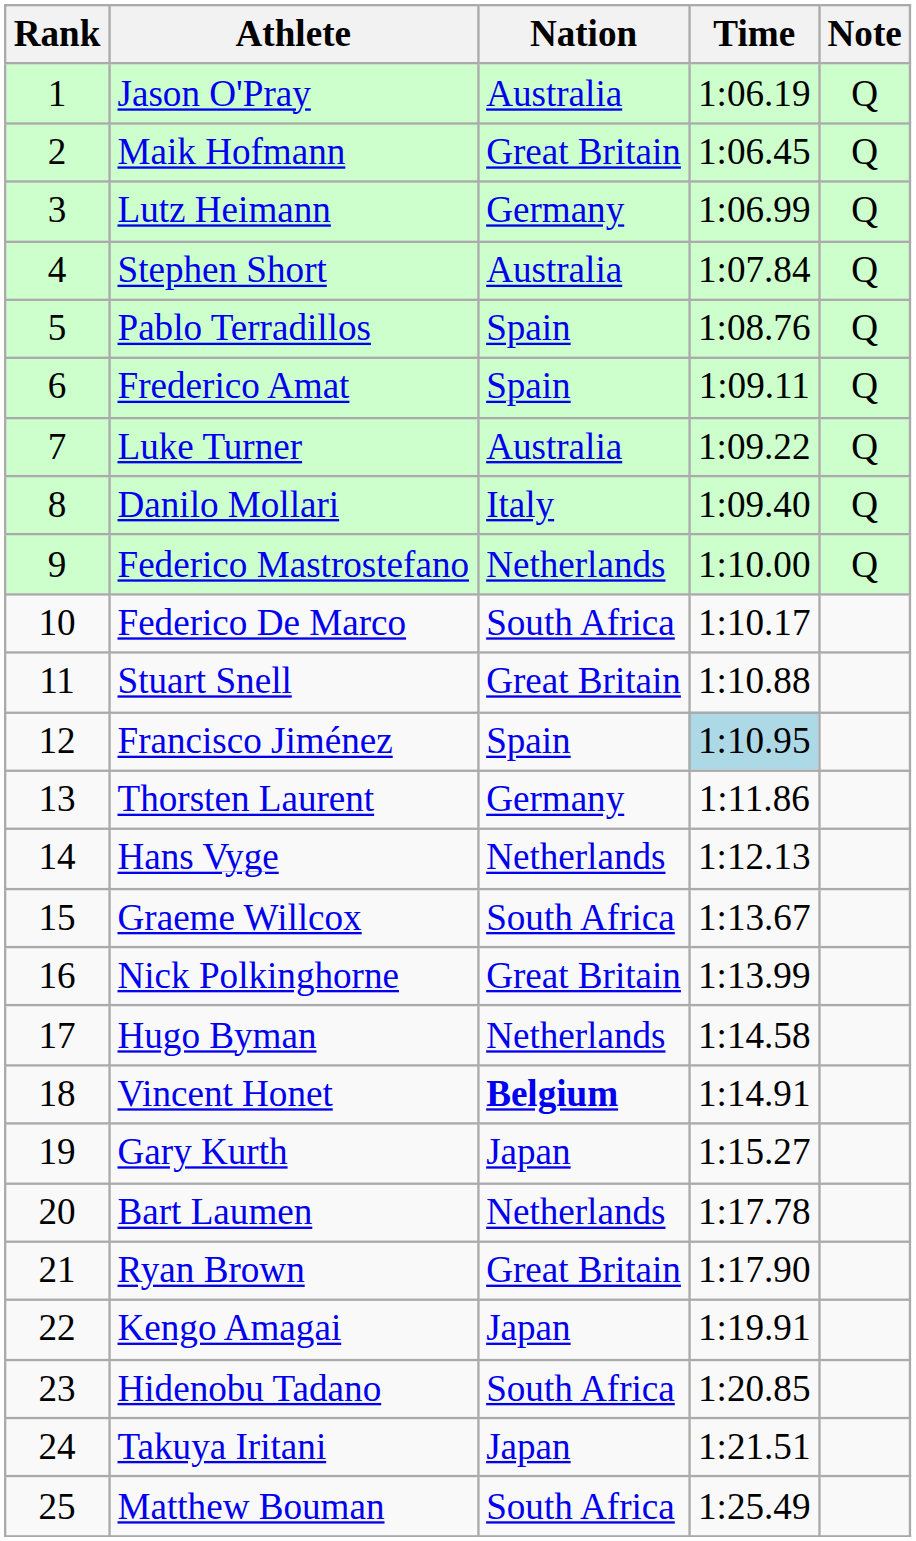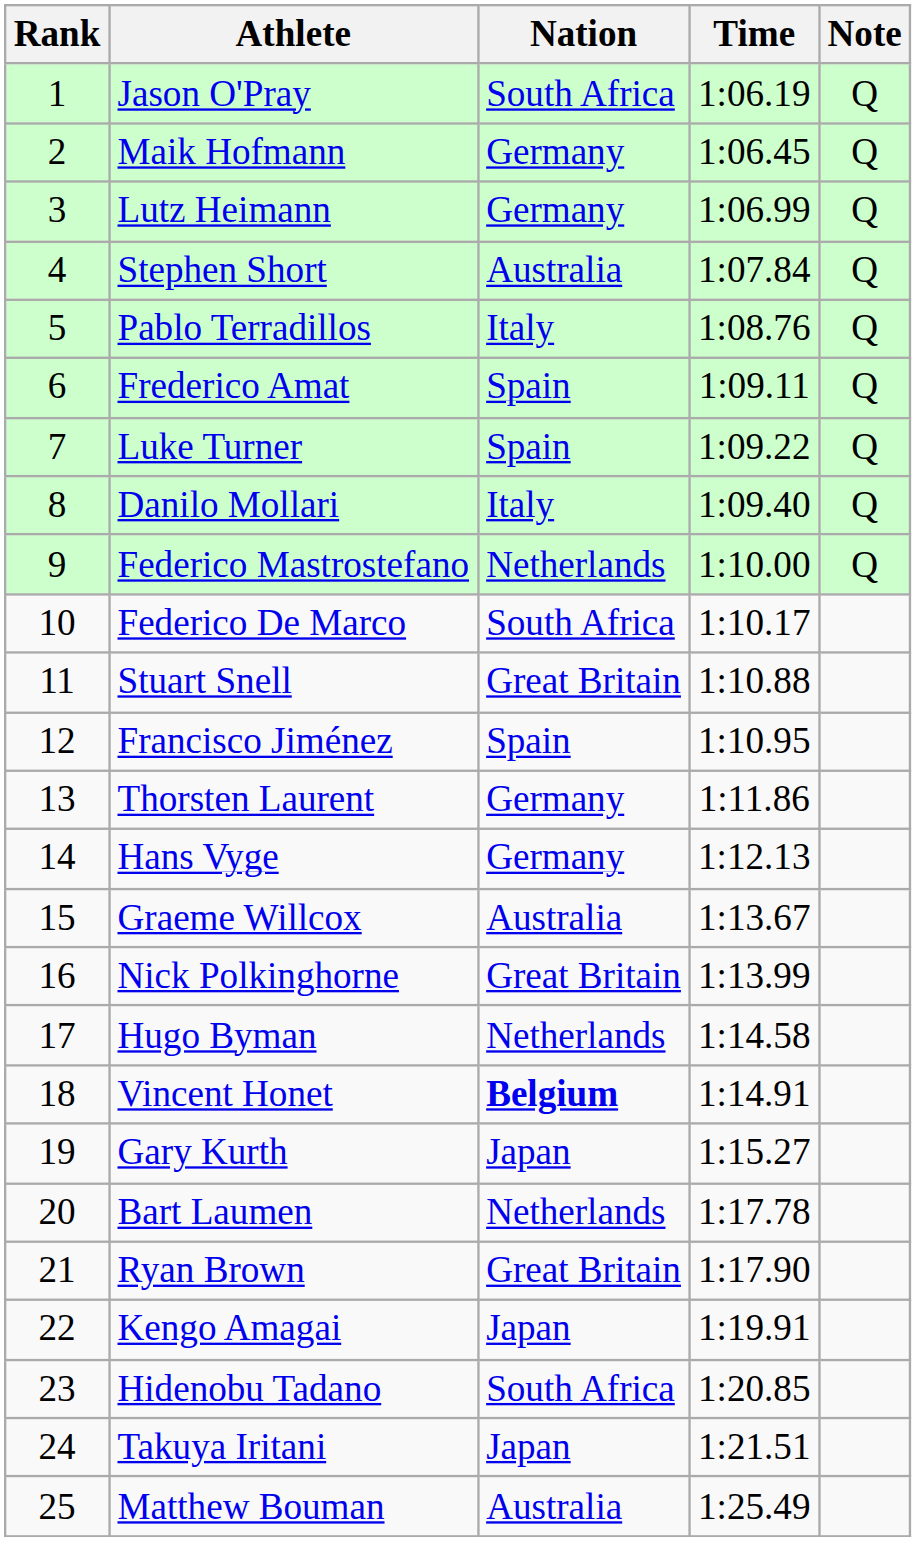Jason O'Pray | Nation: Australia -> South Africa
Maik Hofmann | Nation: Great Britain -> Germany
Pablo Terradillos | Nation: Spain -> Italy
Luke Turner | Nation: Australia -> Spain
Francisco Jiménez | Time: lightblue background -> no background
Hans Vyge | Nation: Netherlands -> Germany
Graeme Willcox | Nation: South Africa -> Australia
Matthew Bouman | Nation: South Africa -> Australia
